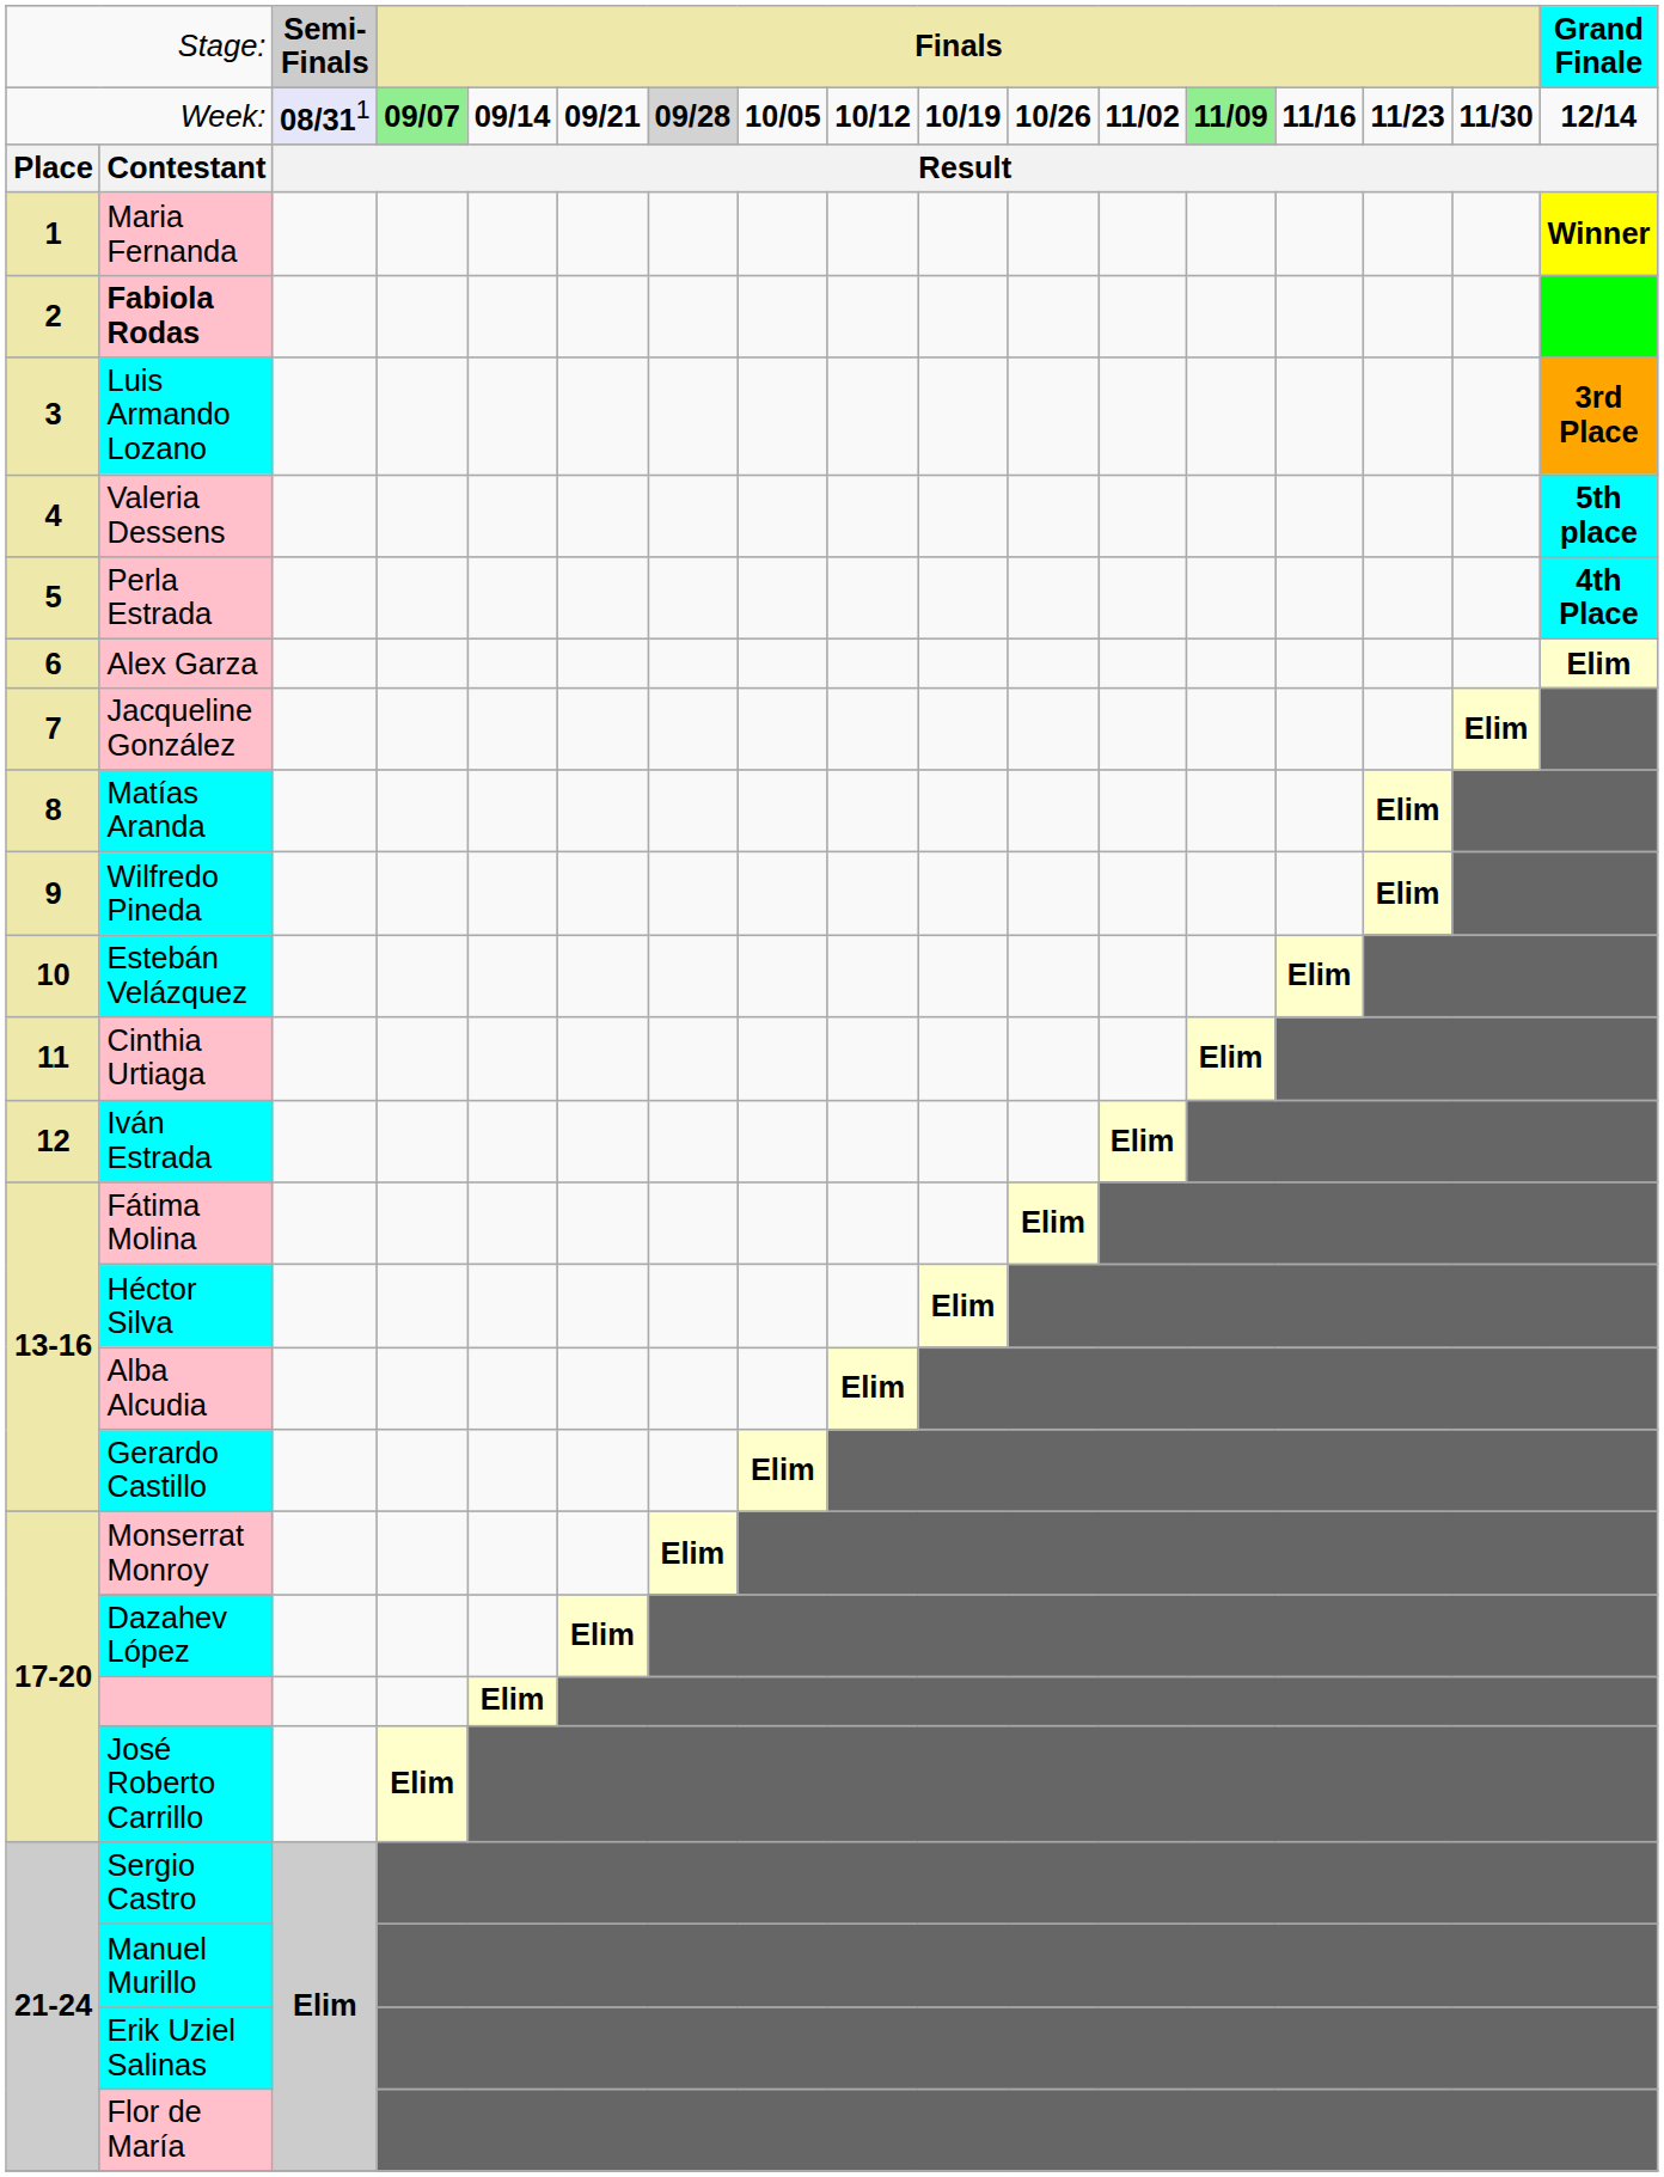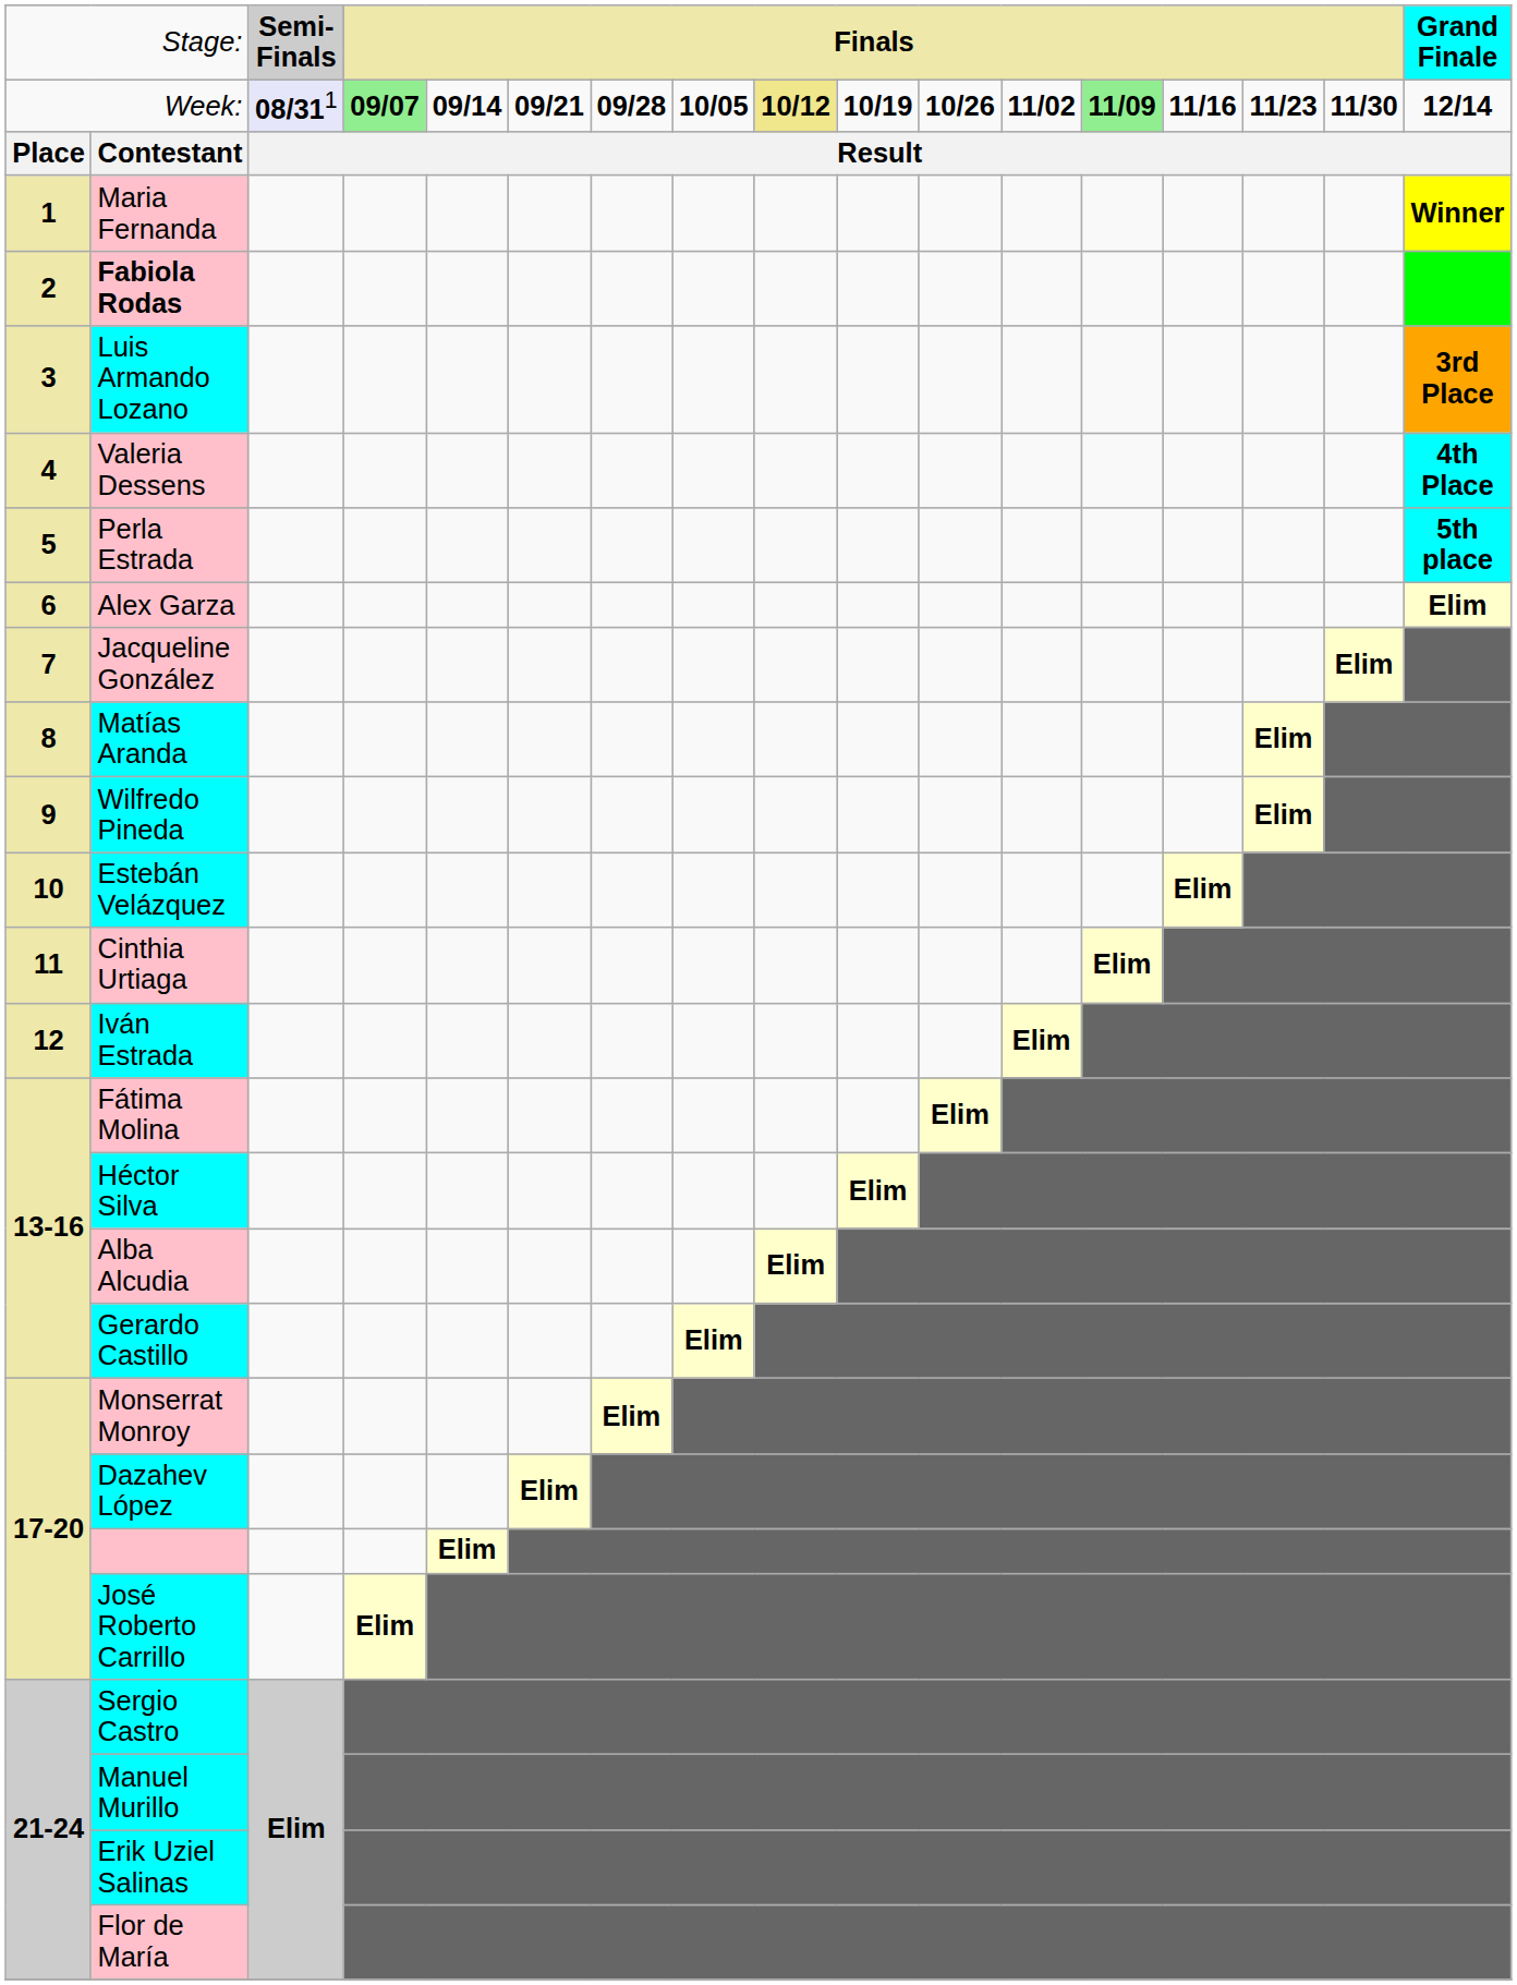Week: | column 7: lightgrey background -> no background
Week: | column 9: no background -> khaki background
Valeria Dessens | column 17: 5th place -> 4th Place
Perla Estrada | column 17: 4th Place -> 5th place
